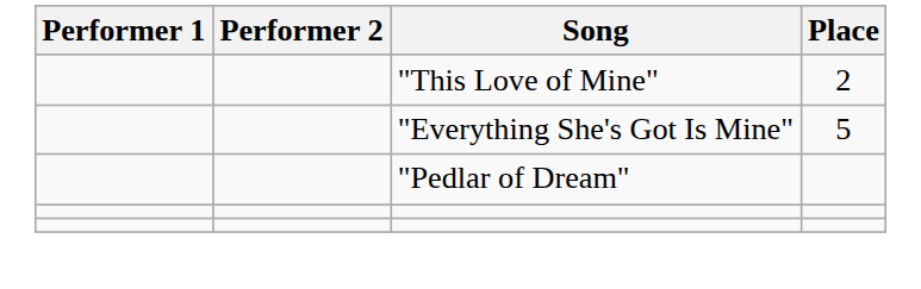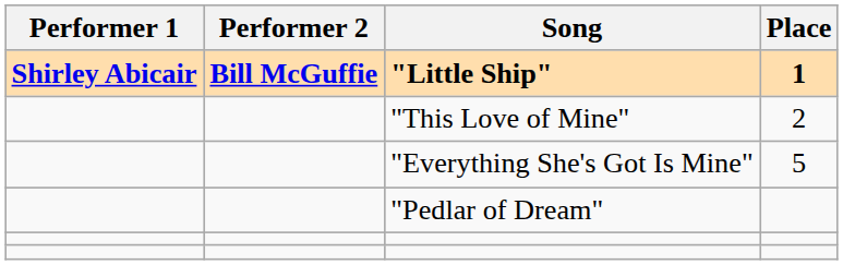+ row: Shirley Abicair | Bill McGuffie | "Little Ship" | 1
